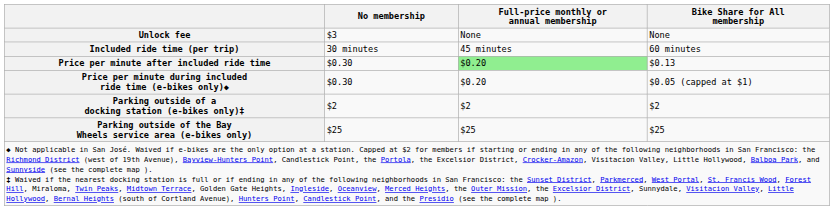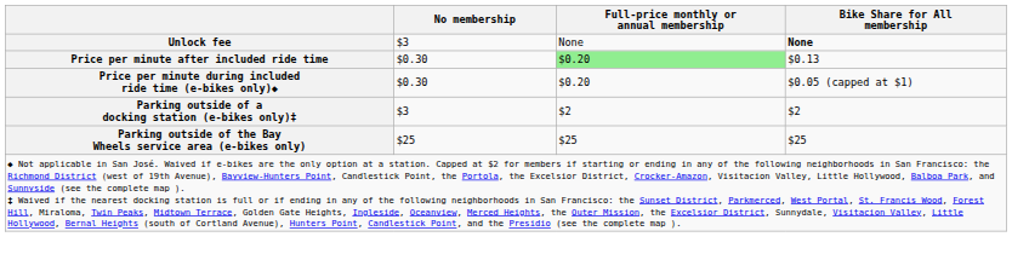Unlock fee | Bike Share for All membership: normal -> bold
- row: Included ride time (per trip) | 30 minutes | 45 minutes | 60 minutes
Parking outside of a docking station (e-bikes only)‡ | No membership: $2 -> $3
